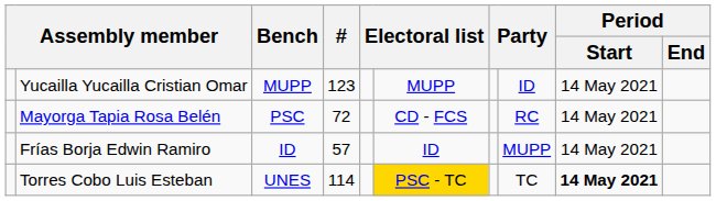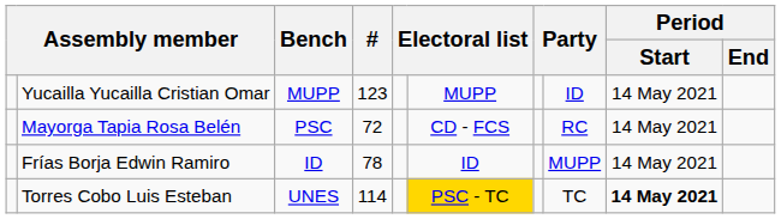Frías Borja Edwin Ramiro | #: 57 -> 78
